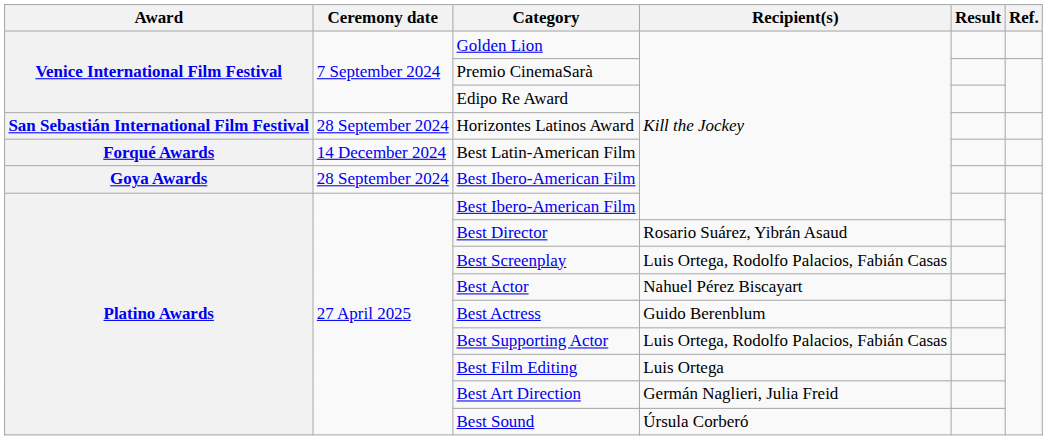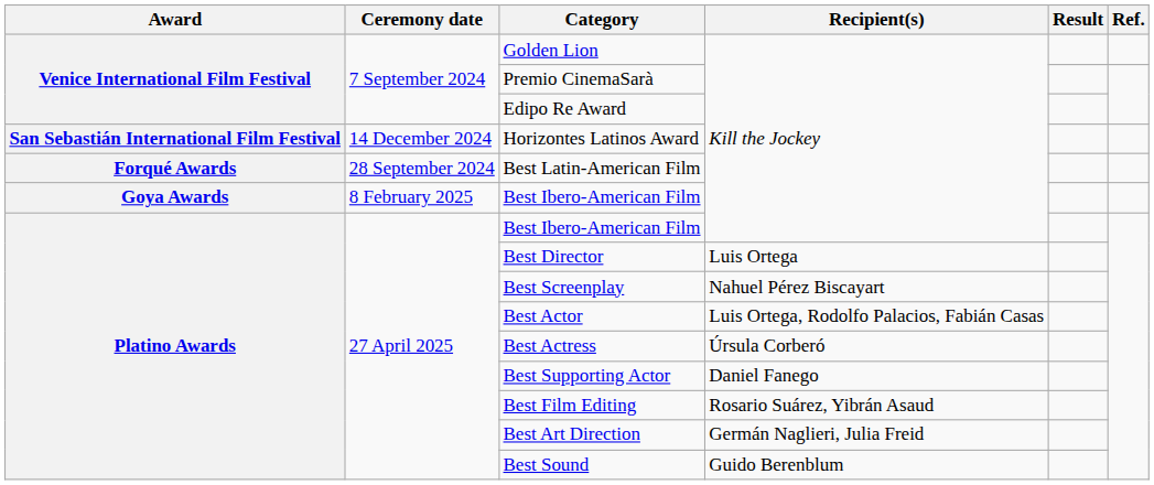Horizontes Latinos Award | Ceremony date: 28 September 2024 -> 14 December 2024
Best Latin-American Film | Ceremony date: 14 December 2024 -> 28 September 2024
Goya Awards / Best Ibero-American Film | Ceremony date: 28 September 2024 -> 8 February 2025
Best Director | Recipient(s): Rosario Suárez, Yibrán Asaud -> Luis Ortega
Best Screenplay | Recipient(s): Luis Ortega, Rodolfo Palacios, Fabián Casas -> Nahuel Pérez Biscayart
Best Actor | Recipient(s): Nahuel Pérez Biscayart -> Luis Ortega, Rodolfo Palacios, Fabián Casas
Best Actress | Recipient(s): Guido Berenblum -> Úrsula Corberó
Best Supporting Actor | Recipient(s): Luis Ortega, Rodolfo Palacios, Fabián Casas -> Daniel Fanego
Best Film Editing | Recipient(s): Luis Ortega -> Rosario Suárez, Yibrán Asaud
Best Sound | Recipient(s): Úrsula Corberó -> Guido Berenblum
